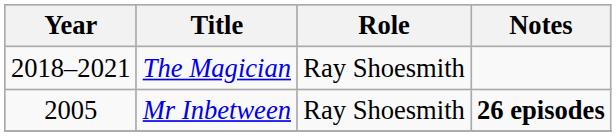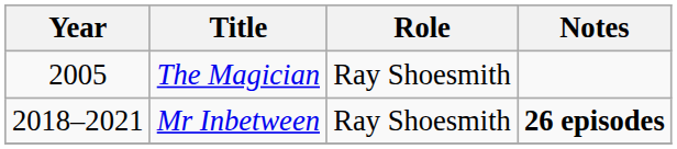The Magician | Year: 2018–2021 -> 2005
Mr Inbetween | Year: 2005 -> 2018–2021
